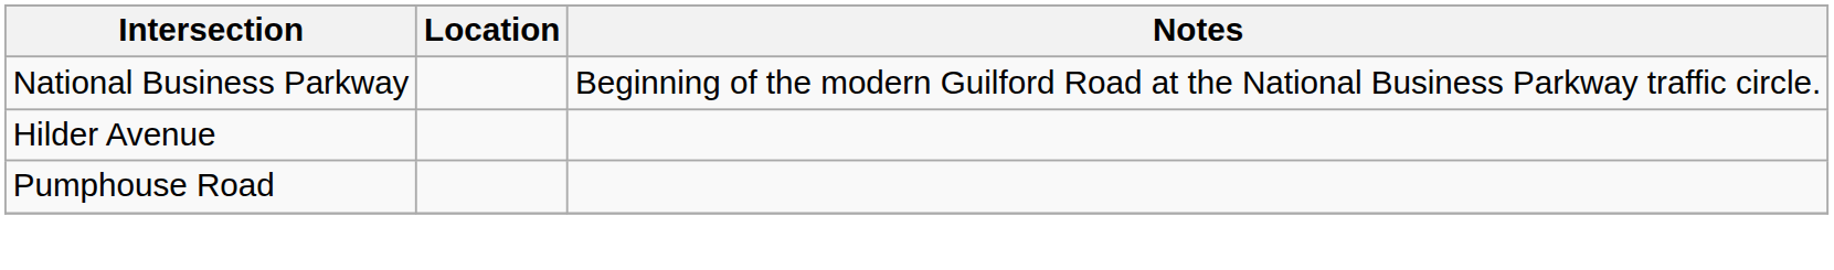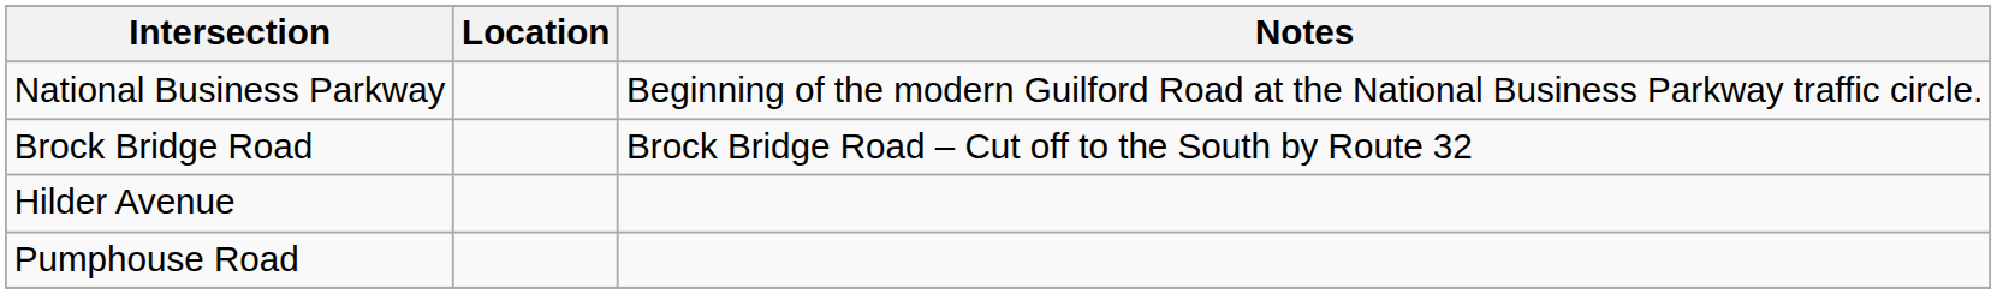+ row: Brock Bridge Road | Brock Bridge Road – Cut off to the South by Route 32
